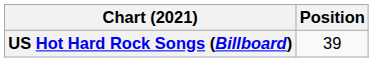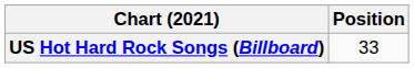US Hot Hard Rock Songs (Billboard) | Position: 39 -> 33
